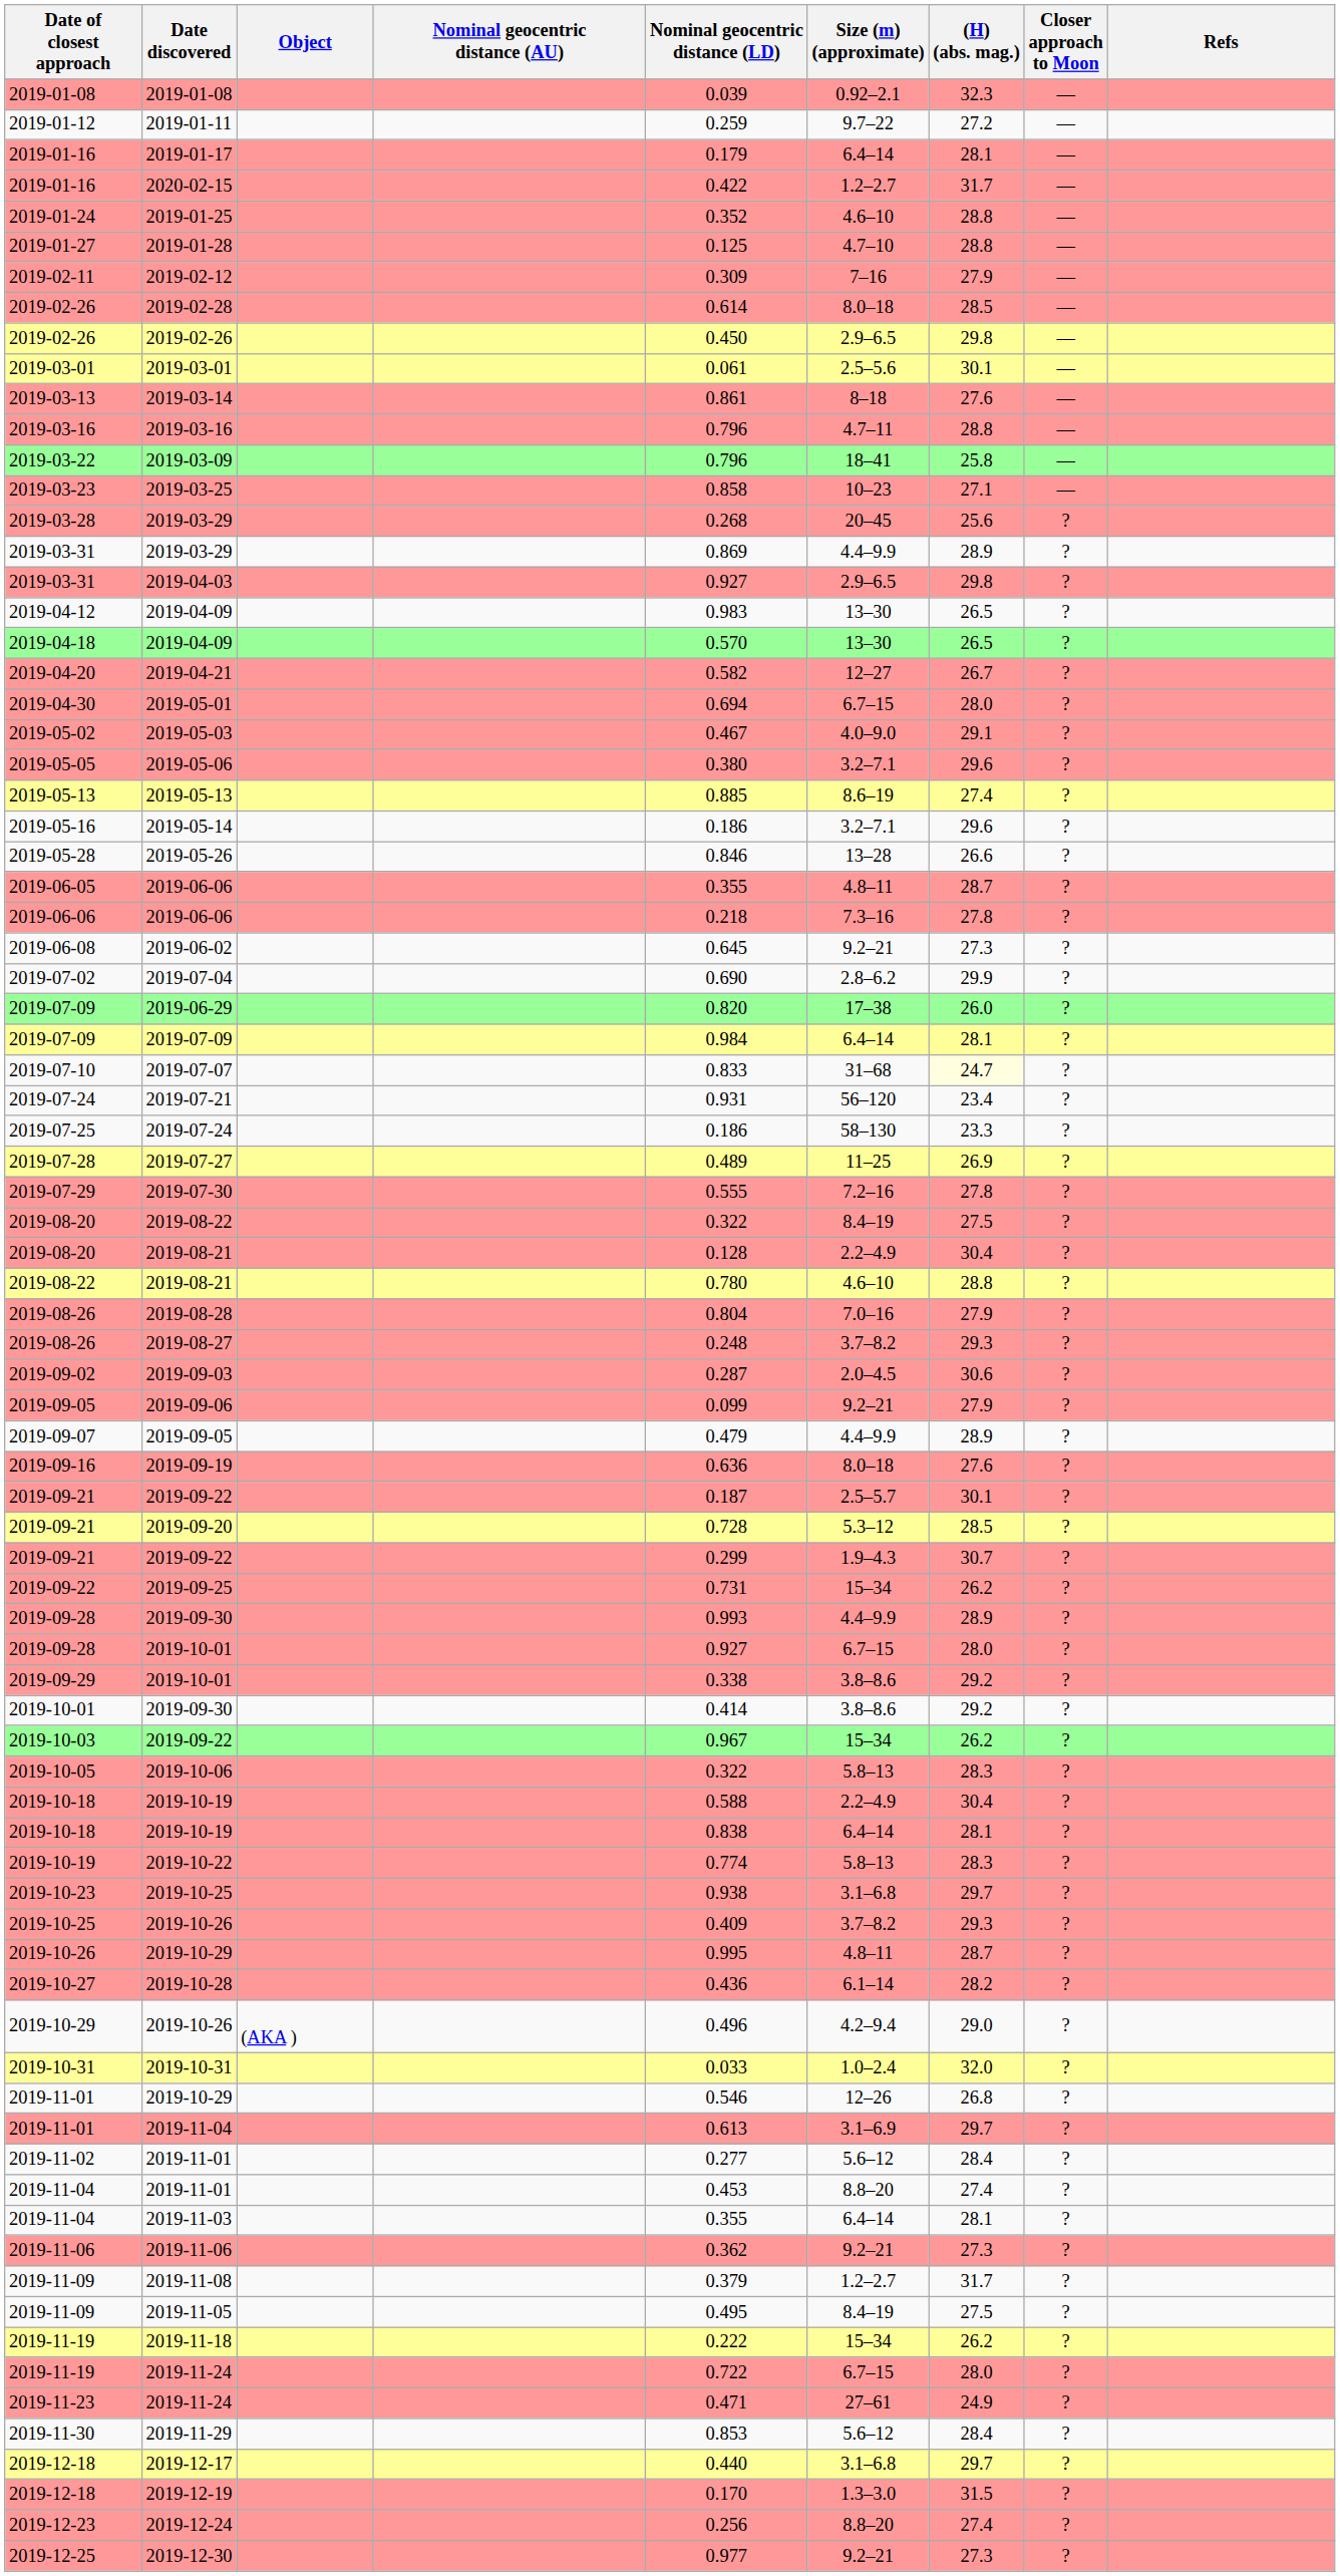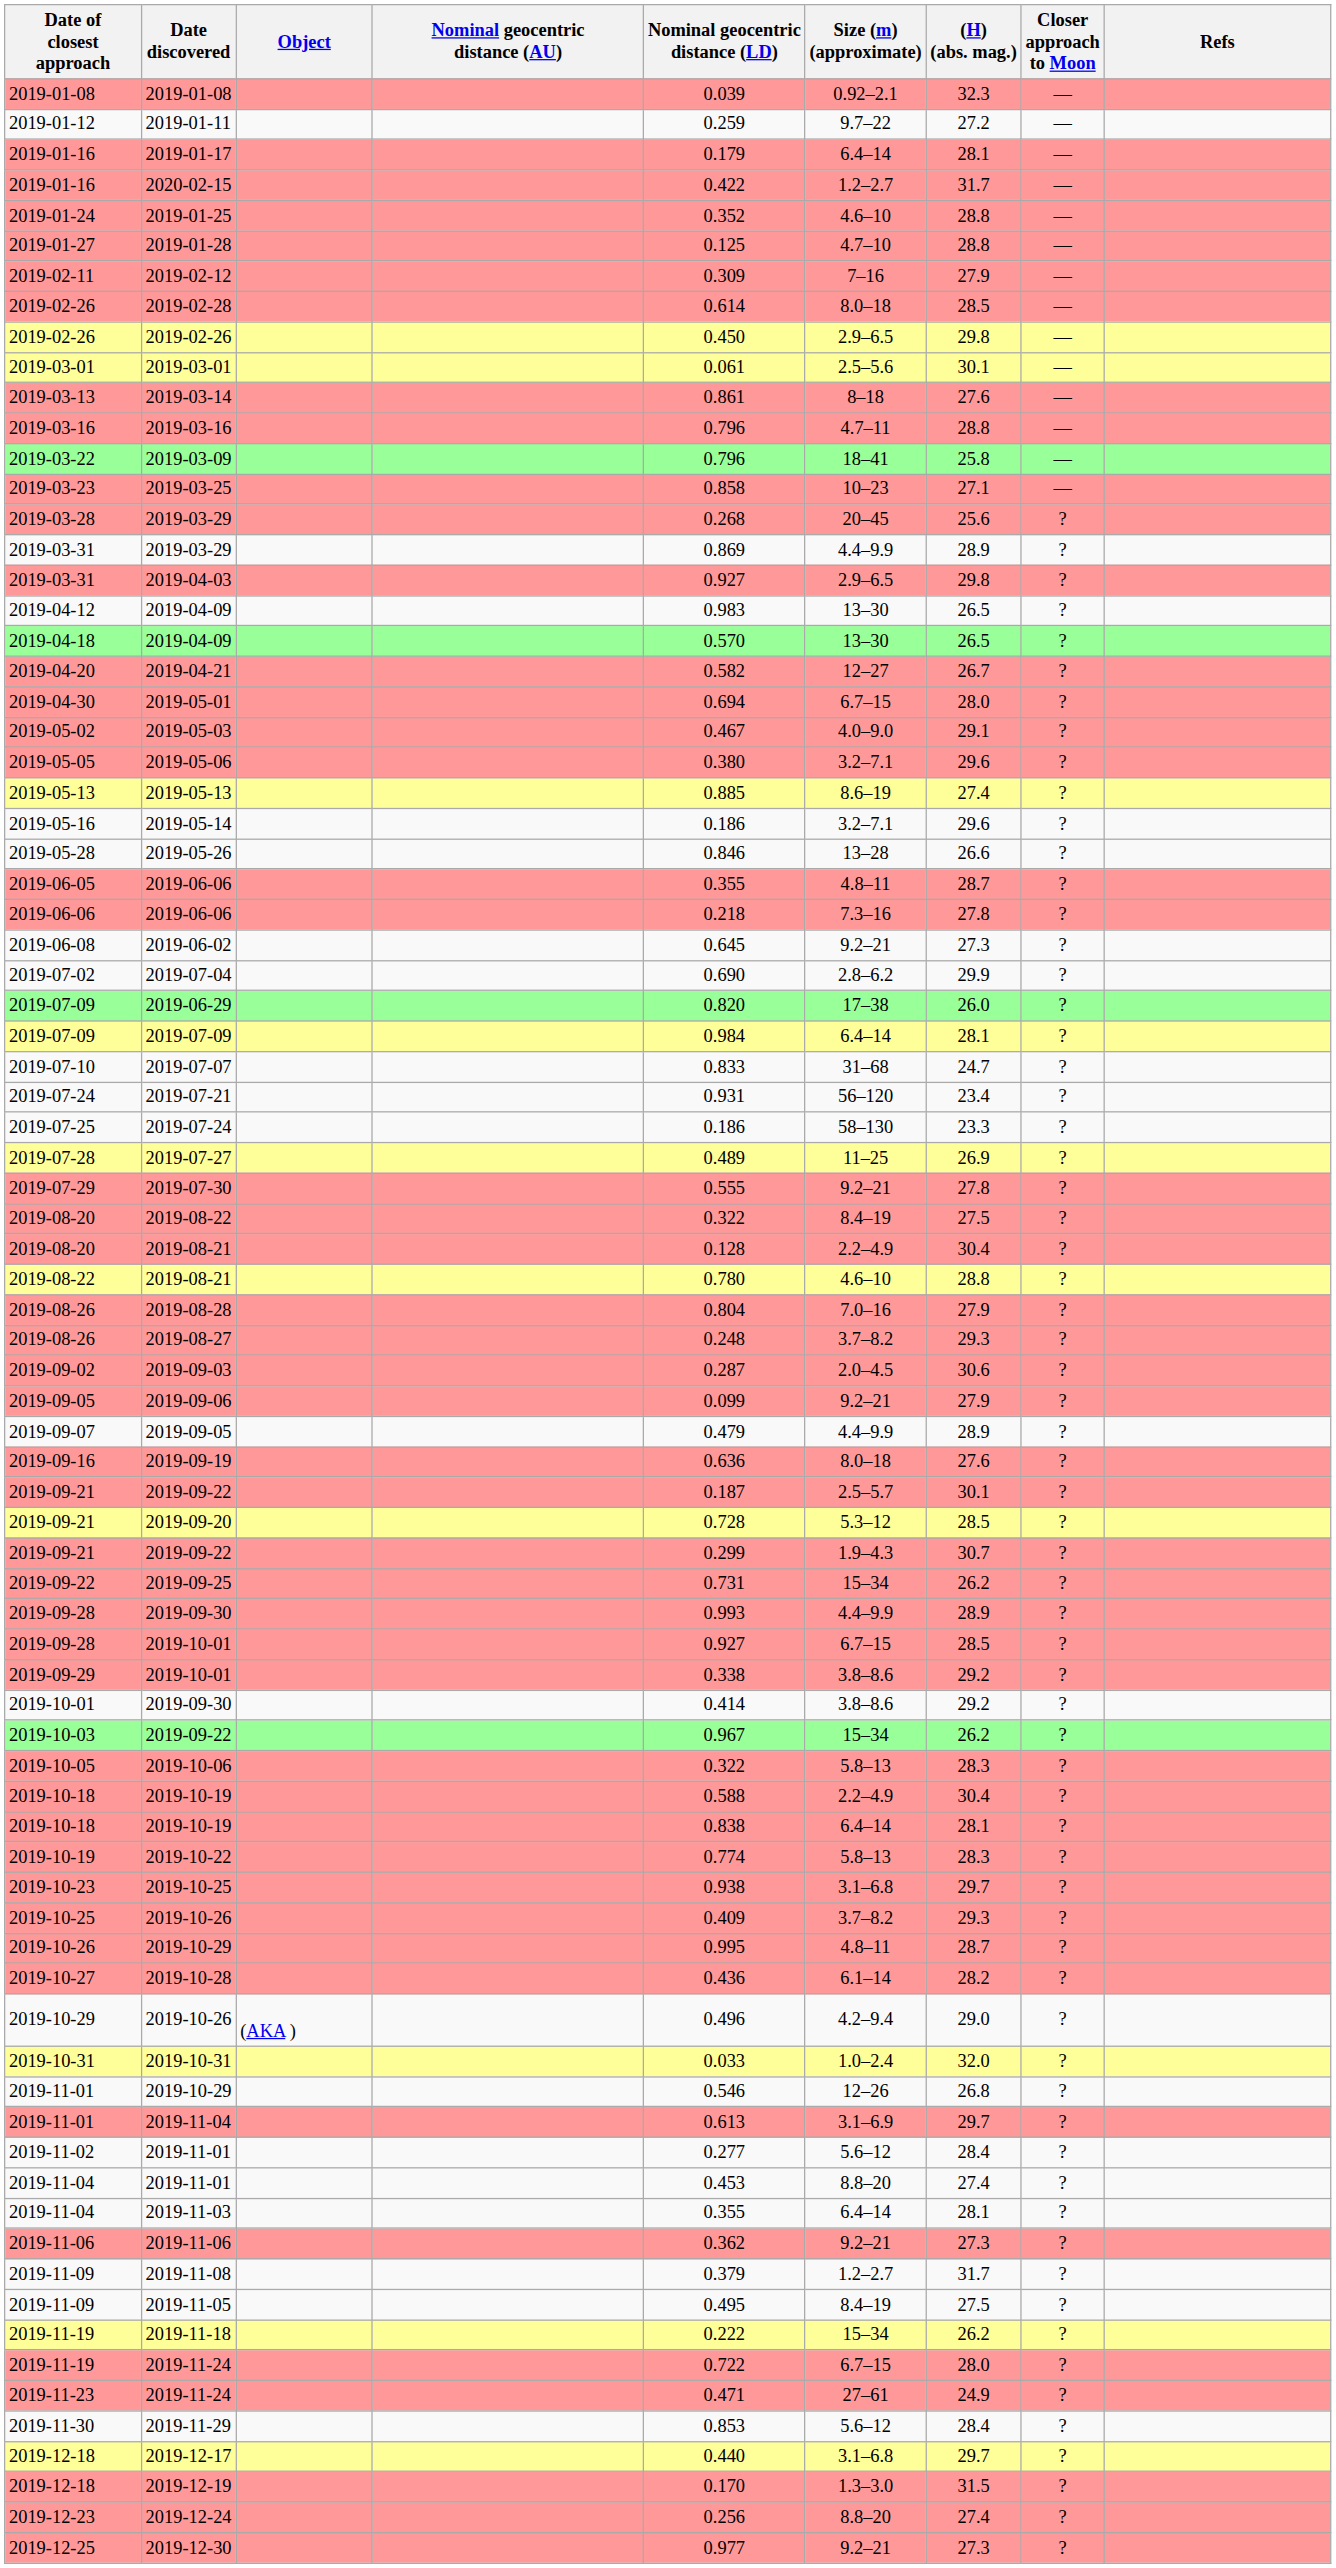2019-07-07 | (H) (abs. mag.): lightyellow background -> no background
2019-07-30 | Size (m) (approximate): 7.2–16 -> 9.2–21
2019-09-28 / 2019-10-01 | (H) (abs. mag.): 28.0 -> 28.5
